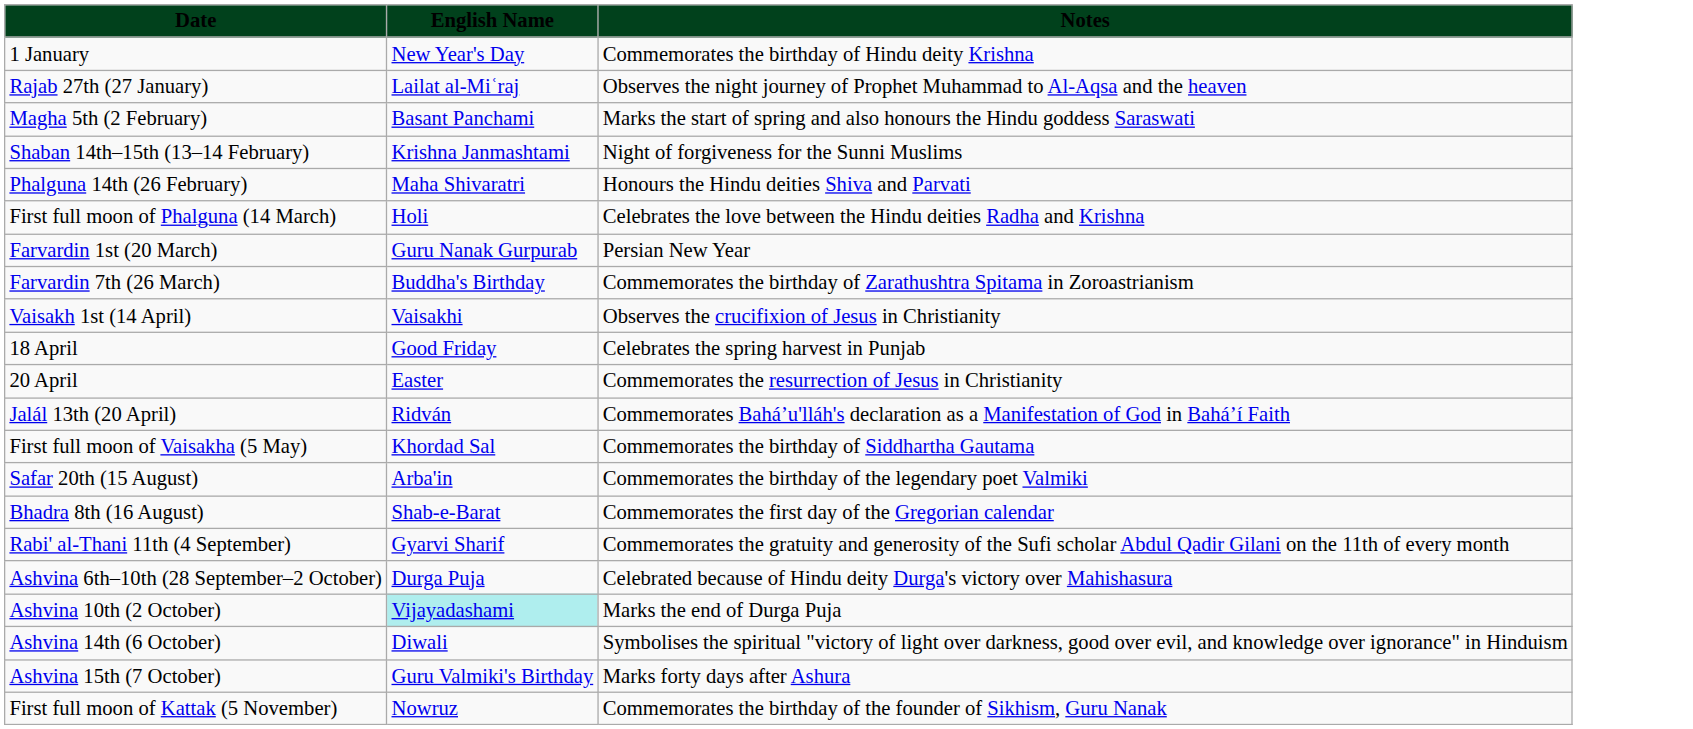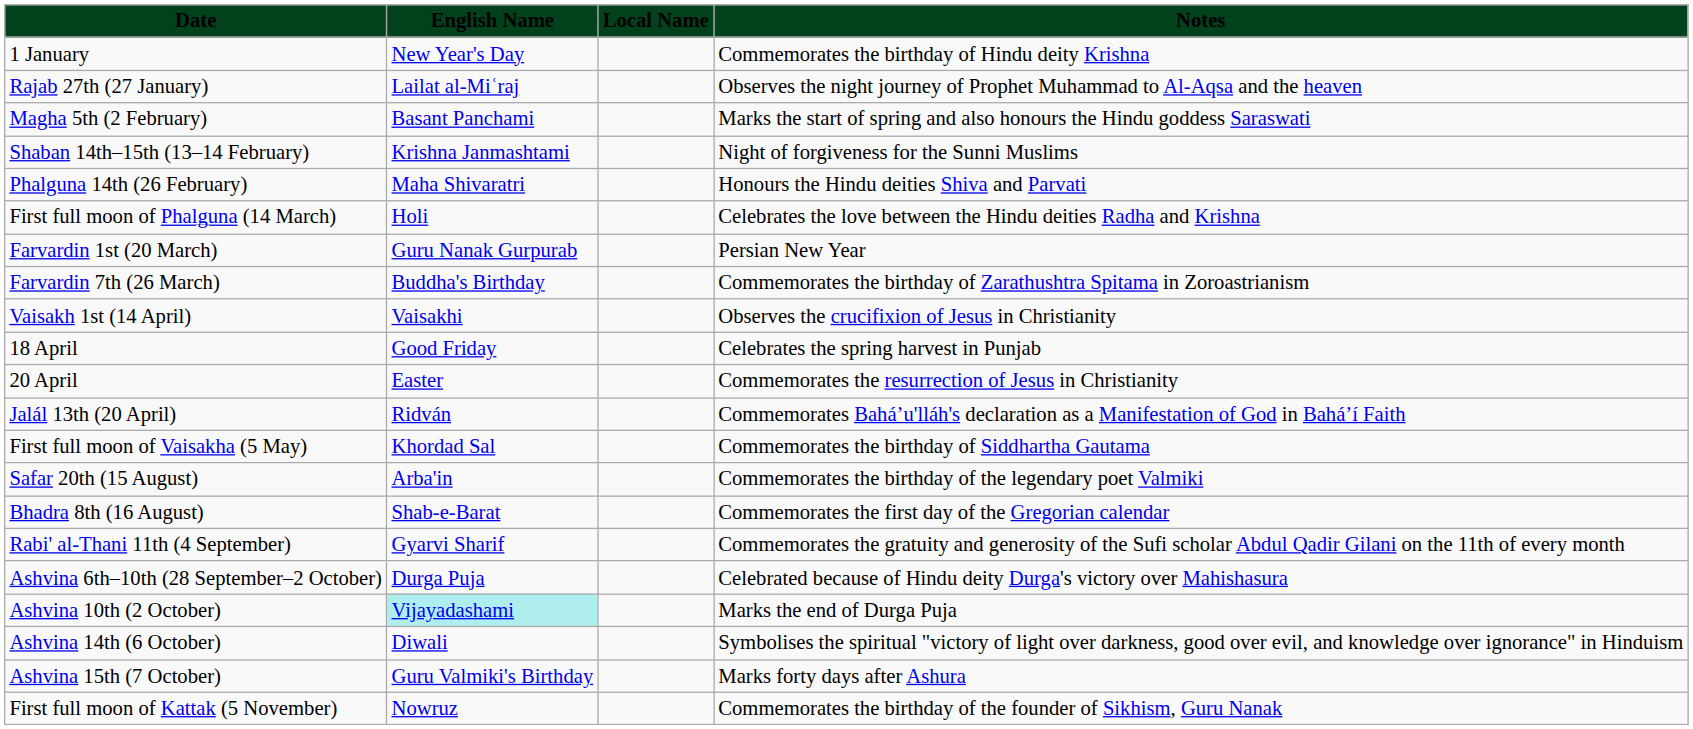+ column: Local Name
